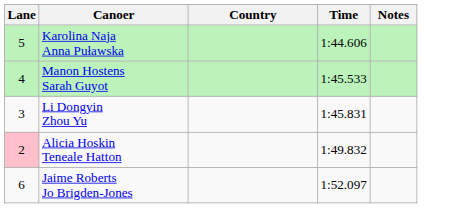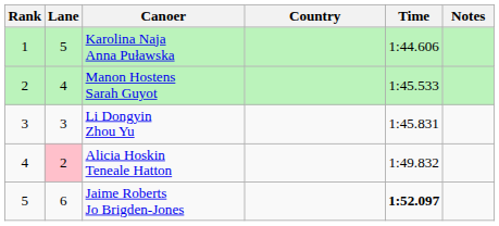+ column: Rank | 1 | 2 | 3 | 4 | 5
Jaime Roberts Jo Brigden-Jones | Time: normal -> bold
